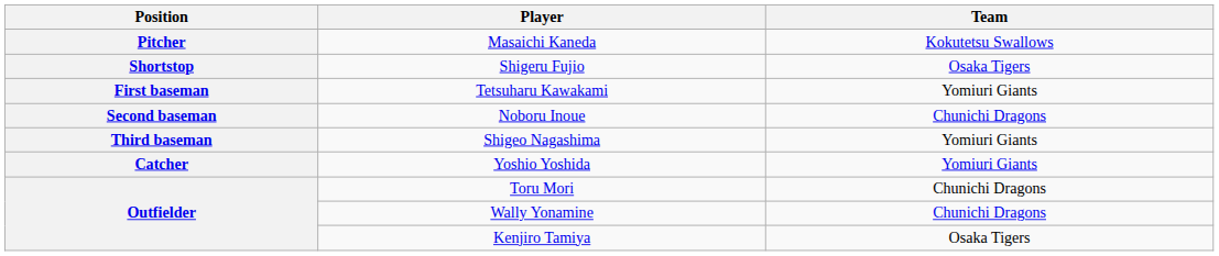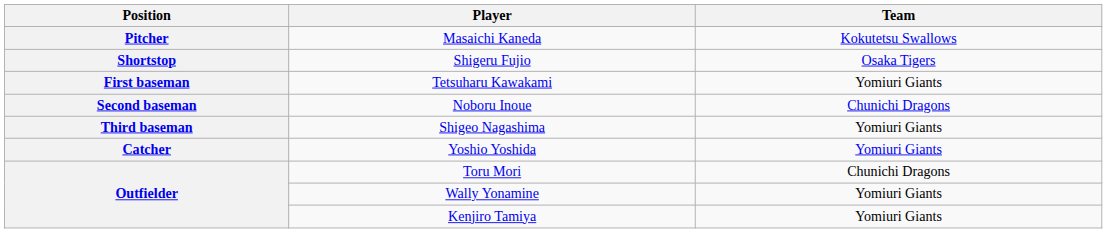Wally Yonamine | Team: Chunichi Dragons -> Yomiuri Giants
Kenjiro Tamiya | Team: Osaka Tigers -> Yomiuri Giants
